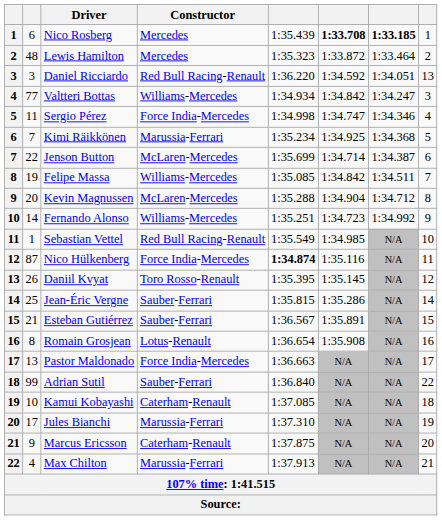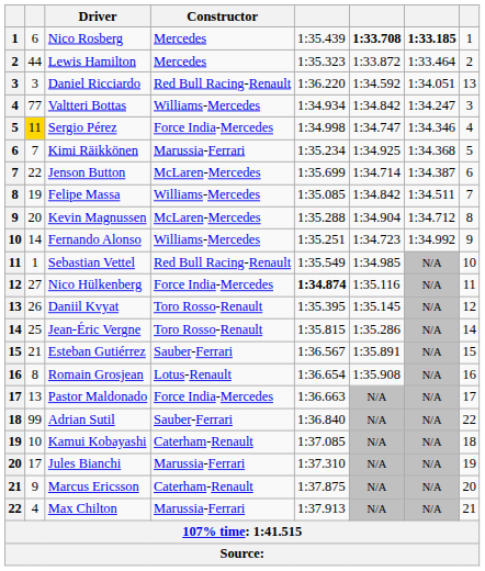Lewis Hamilton | column 2: 48 -> 44
Sergio Pérez | column 2: no background -> gold background
Nico Hülkenberg | column 2: 87 -> 27
Jean-Éric Vergne | Constructor: Sauber-Ferrari -> Toro Rosso-Renault
